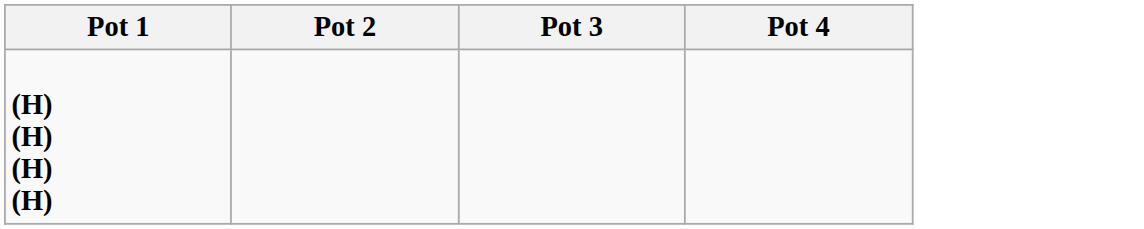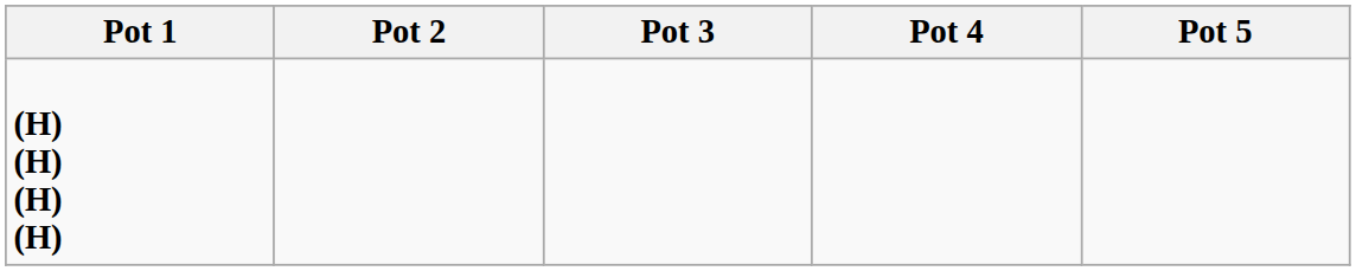+ column: Pot 5
